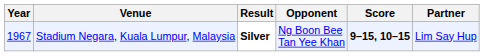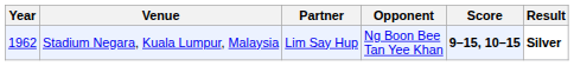columns swapped: Partner <-> Result
Stadium Negara, Kuala Lumpur, Malaysia | Year: 1967 -> 1962
